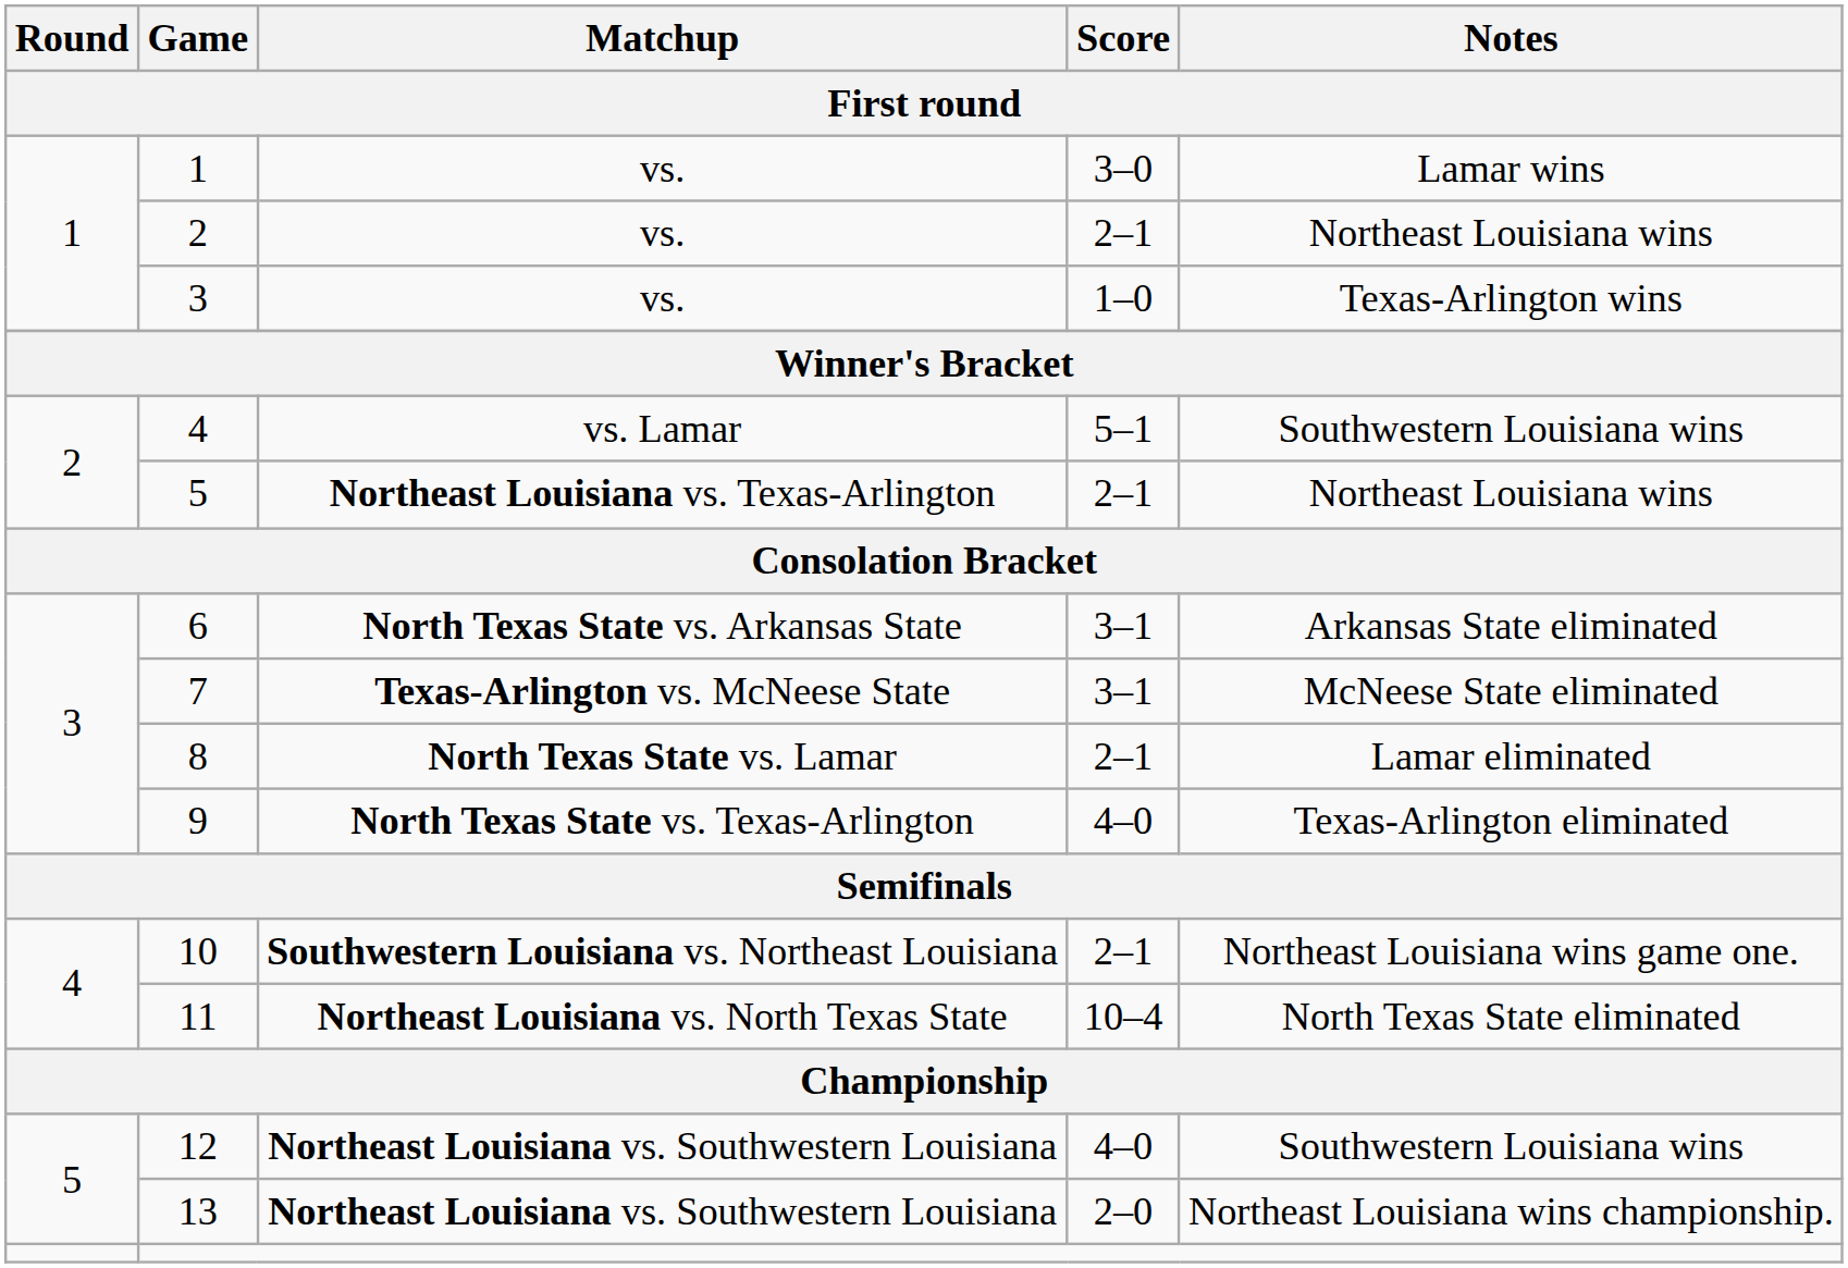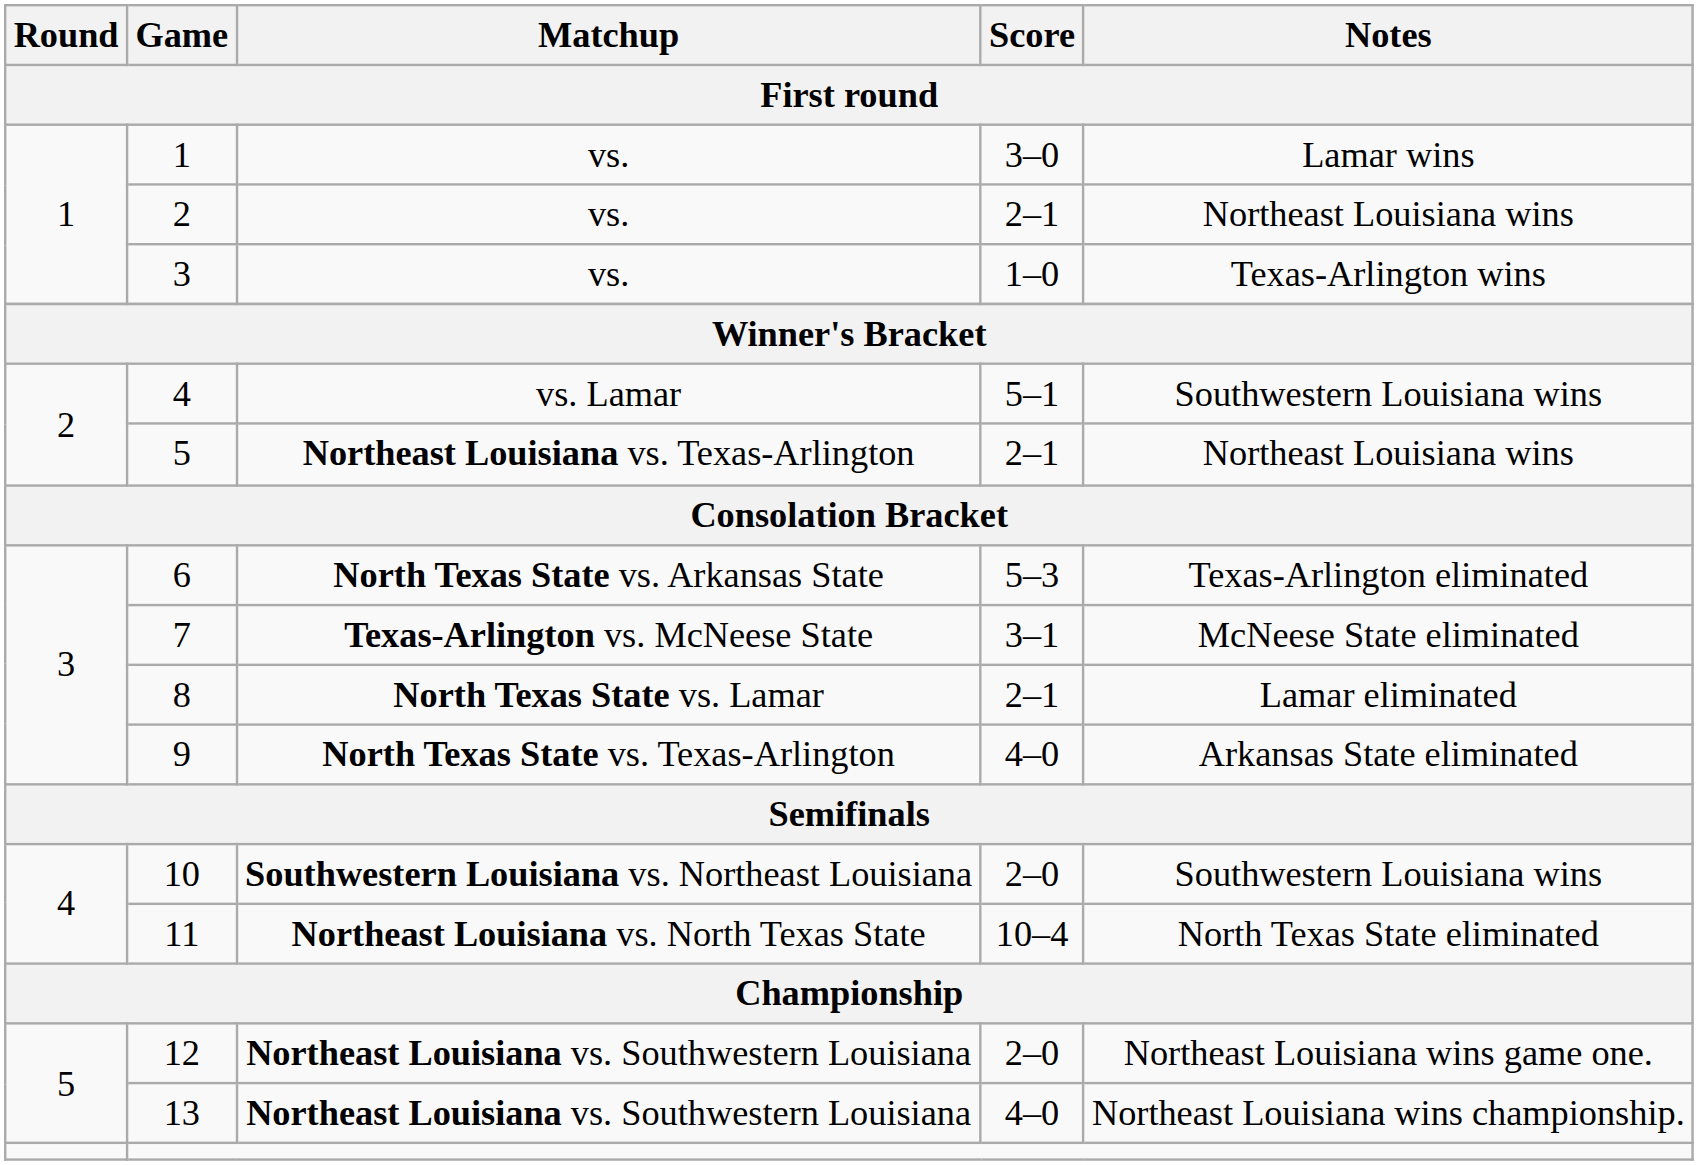6 | Score: 3–1 -> 5–3
6 | Notes: Arkansas State eliminated -> Texas-Arlington eliminated
9 | Notes: Texas-Arlington eliminated -> Arkansas State eliminated
10 | Score: 2–1 -> 2–0
10 | Notes: Northeast Louisiana wins game one. -> Southwestern Louisiana wins
12 | Score: 4–0 -> 2–0
12 | Notes: Southwestern Louisiana wins -> Northeast Louisiana wins game one.
13 | Score: 2–0 -> 4–0
